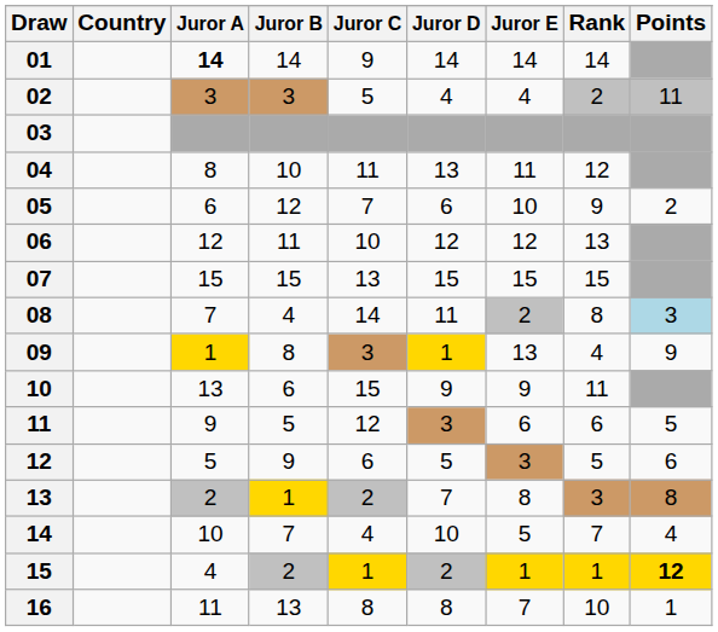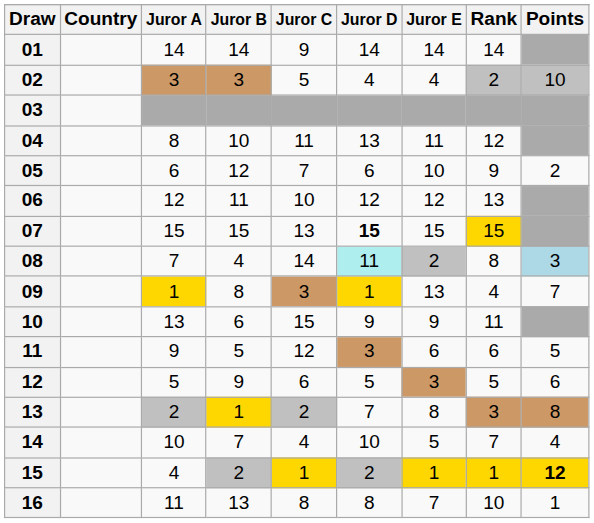01 | Juror A: bold -> normal
02 | Points: 11 -> 10
07 | Juror D: normal -> bold
07 | Rank: no background -> gold background
08 | Juror D: no background -> paleturquoise background
09 | Points: 9 -> 7
